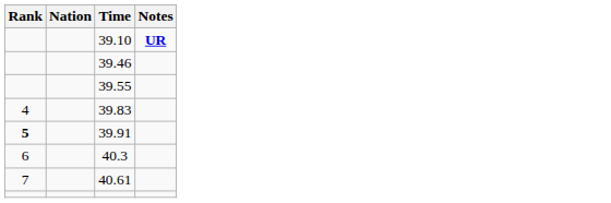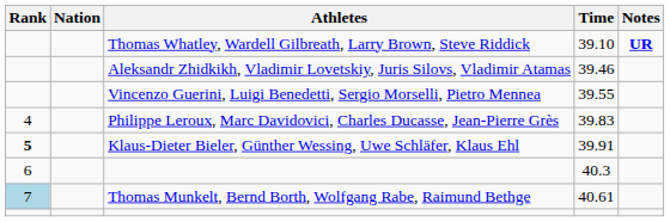+ column: Athletes | Thomas Whatley, Wardell Gilbreath, Larry Brown, Steve Riddick | Aleksandr Zhidkikh, Vladimir Lovetskiy, Juris Silovs, Vladimir Atamas | Vincenzo Guerini, Luigi Benedetti, Sergio Morselli, Pietro Mennea | Philippe Leroux, Marc Davidovici, Charles Ducasse, Jean-Pierre Grès | Klaus-Dieter Bieler, Günther Wessing, Uwe Schläfer, Klaus Ehl | Thomas Munkelt, Bernd Borth, Wolfgang Rabe, Raimund Bethge
40.61 | Rank: no background -> lightblue background
